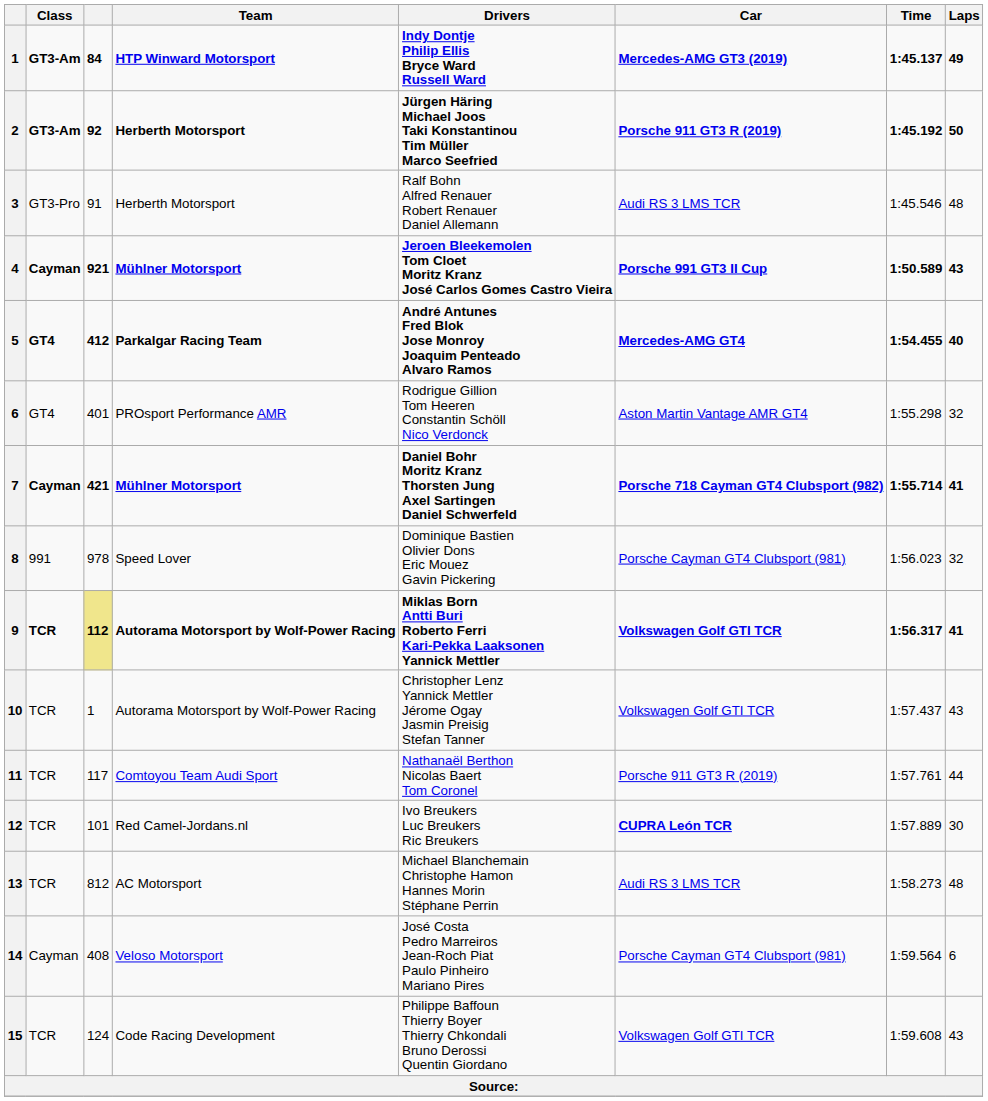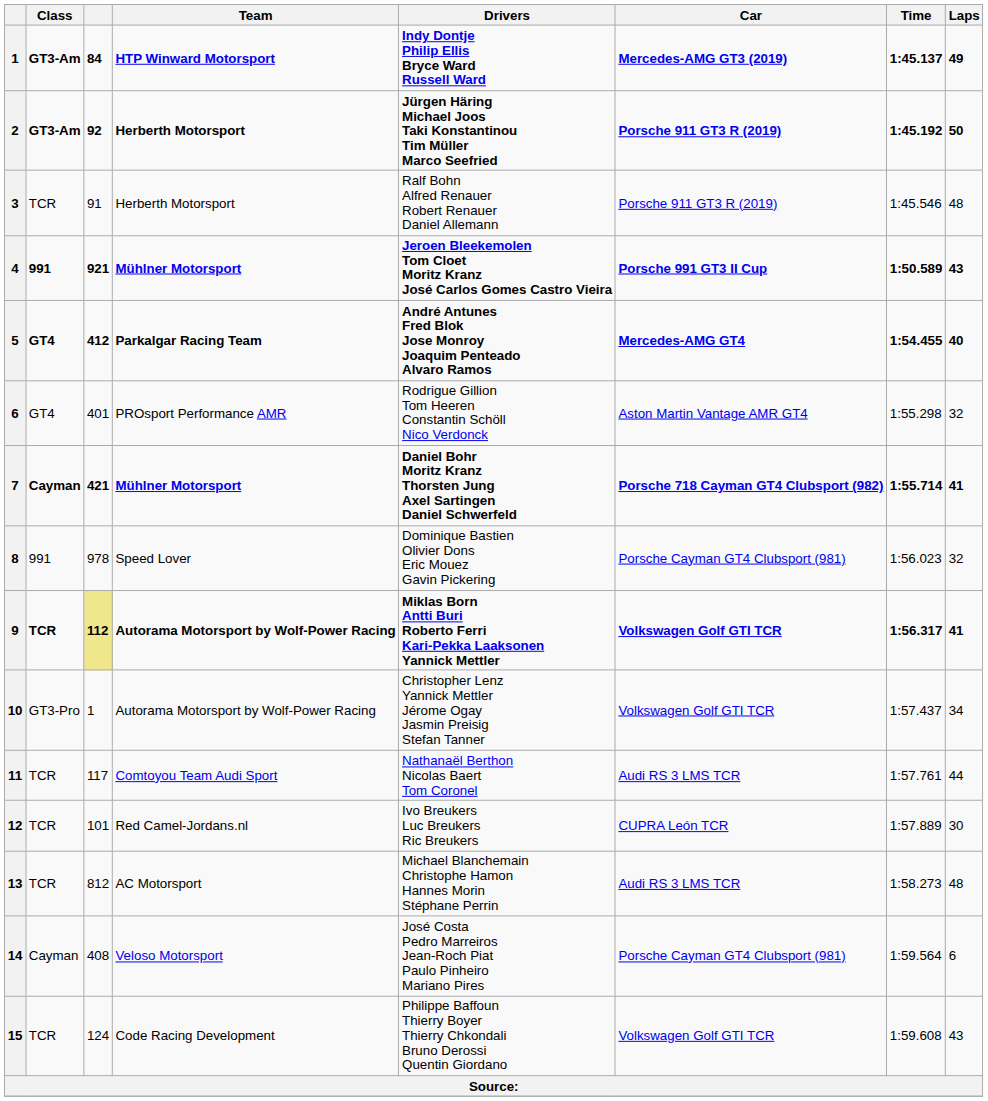3 | Class: GT3-Pro -> TCR
3 | Car: Audi RS 3 LMS TCR -> Porsche 911 GT3 R (2019)
4 | Class: Cayman -> 991
10 | Class: TCR -> GT3-Pro
10 | Laps: 43 -> 34
11 | Car: Porsche 911 GT3 R (2019) -> Audi RS 3 LMS TCR
12 | Car: bold -> normal
